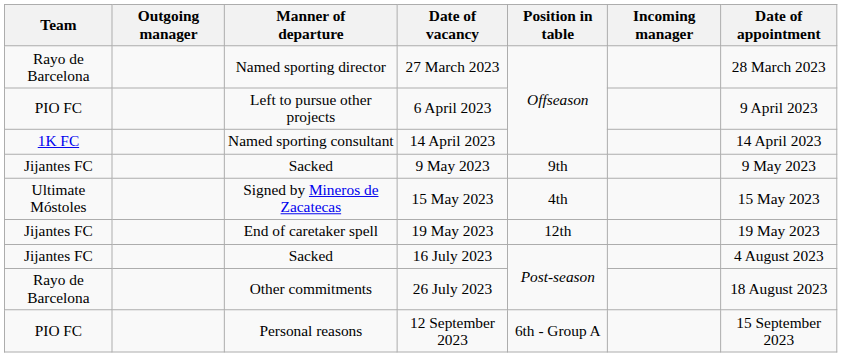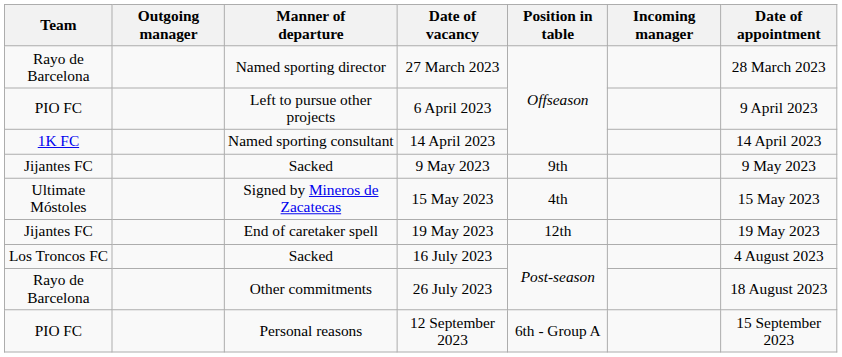16 July 2023 | Team: Jijantes FC -> Los Troncos FC
